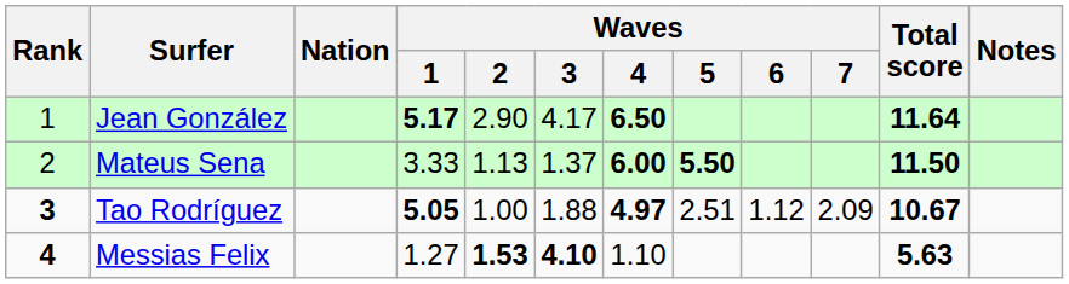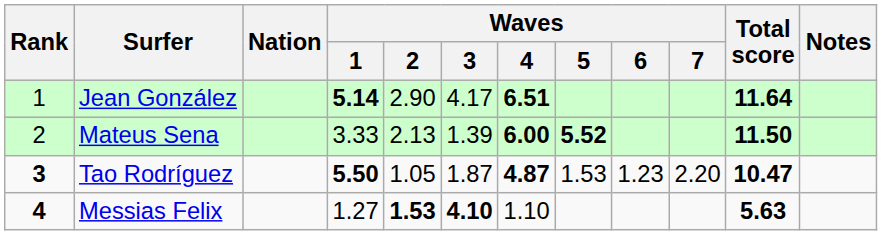Jean González | Waves / 1: 5.17 -> 5.14
Jean González | Waves / 4: 6.50 -> 6.51
Mateus Sena | Waves / 2: 1.13 -> 2.13
Mateus Sena | Waves / 3: 1.37 -> 1.39
Mateus Sena | Waves / 5: 5.50 -> 5.52
Tao Rodríguez | Waves / 1: 5.05 -> 5.50
Tao Rodríguez | Waves / 2: 1.00 -> 1.05
Tao Rodríguez | Waves / 3: 1.88 -> 1.87
Tao Rodríguez | Waves / 4: 4.97 -> 4.87
Tao Rodríguez | Waves / 5: 2.51 -> 1.53
Tao Rodríguez | Waves / 6: 1.12 -> 1.23
Tao Rodríguez | Waves / 7: 2.09 -> 2.20
Tao Rodríguez | Total score: 10.67 -> 10.47
